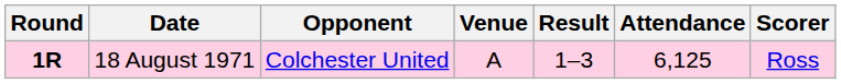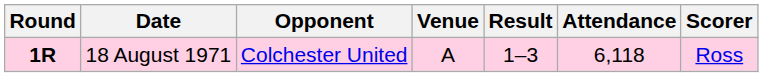18 August 1971 | Attendance: 6,125 -> 6,118
